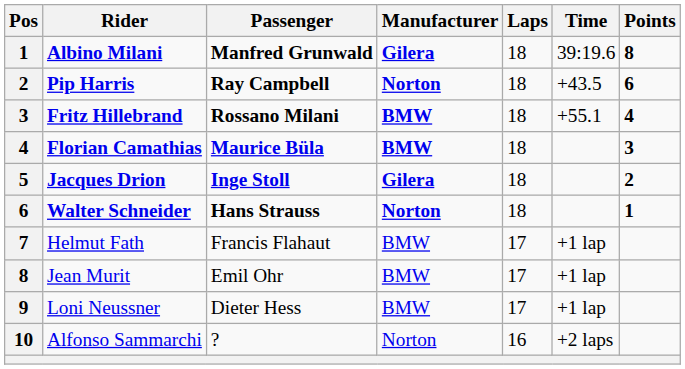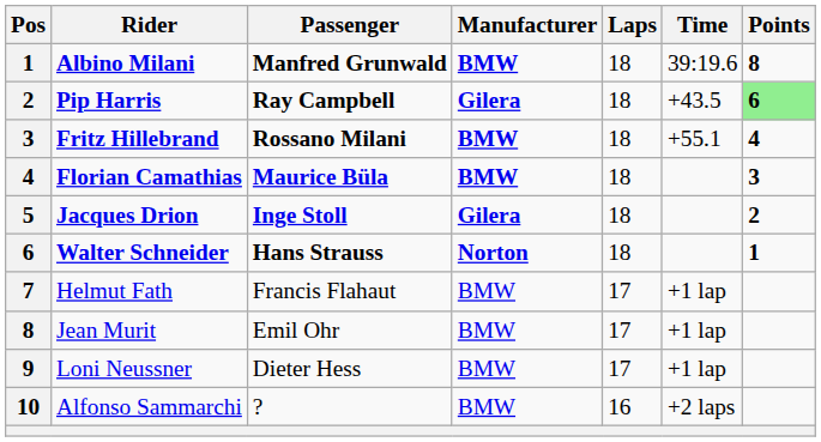Albino Milani | Manufacturer: Gilera -> BMW
Pip Harris | Manufacturer: Norton -> Gilera
Pip Harris | Points: no background -> lightgreen background
Alfonso Sammarchi | Manufacturer: Norton -> BMW
